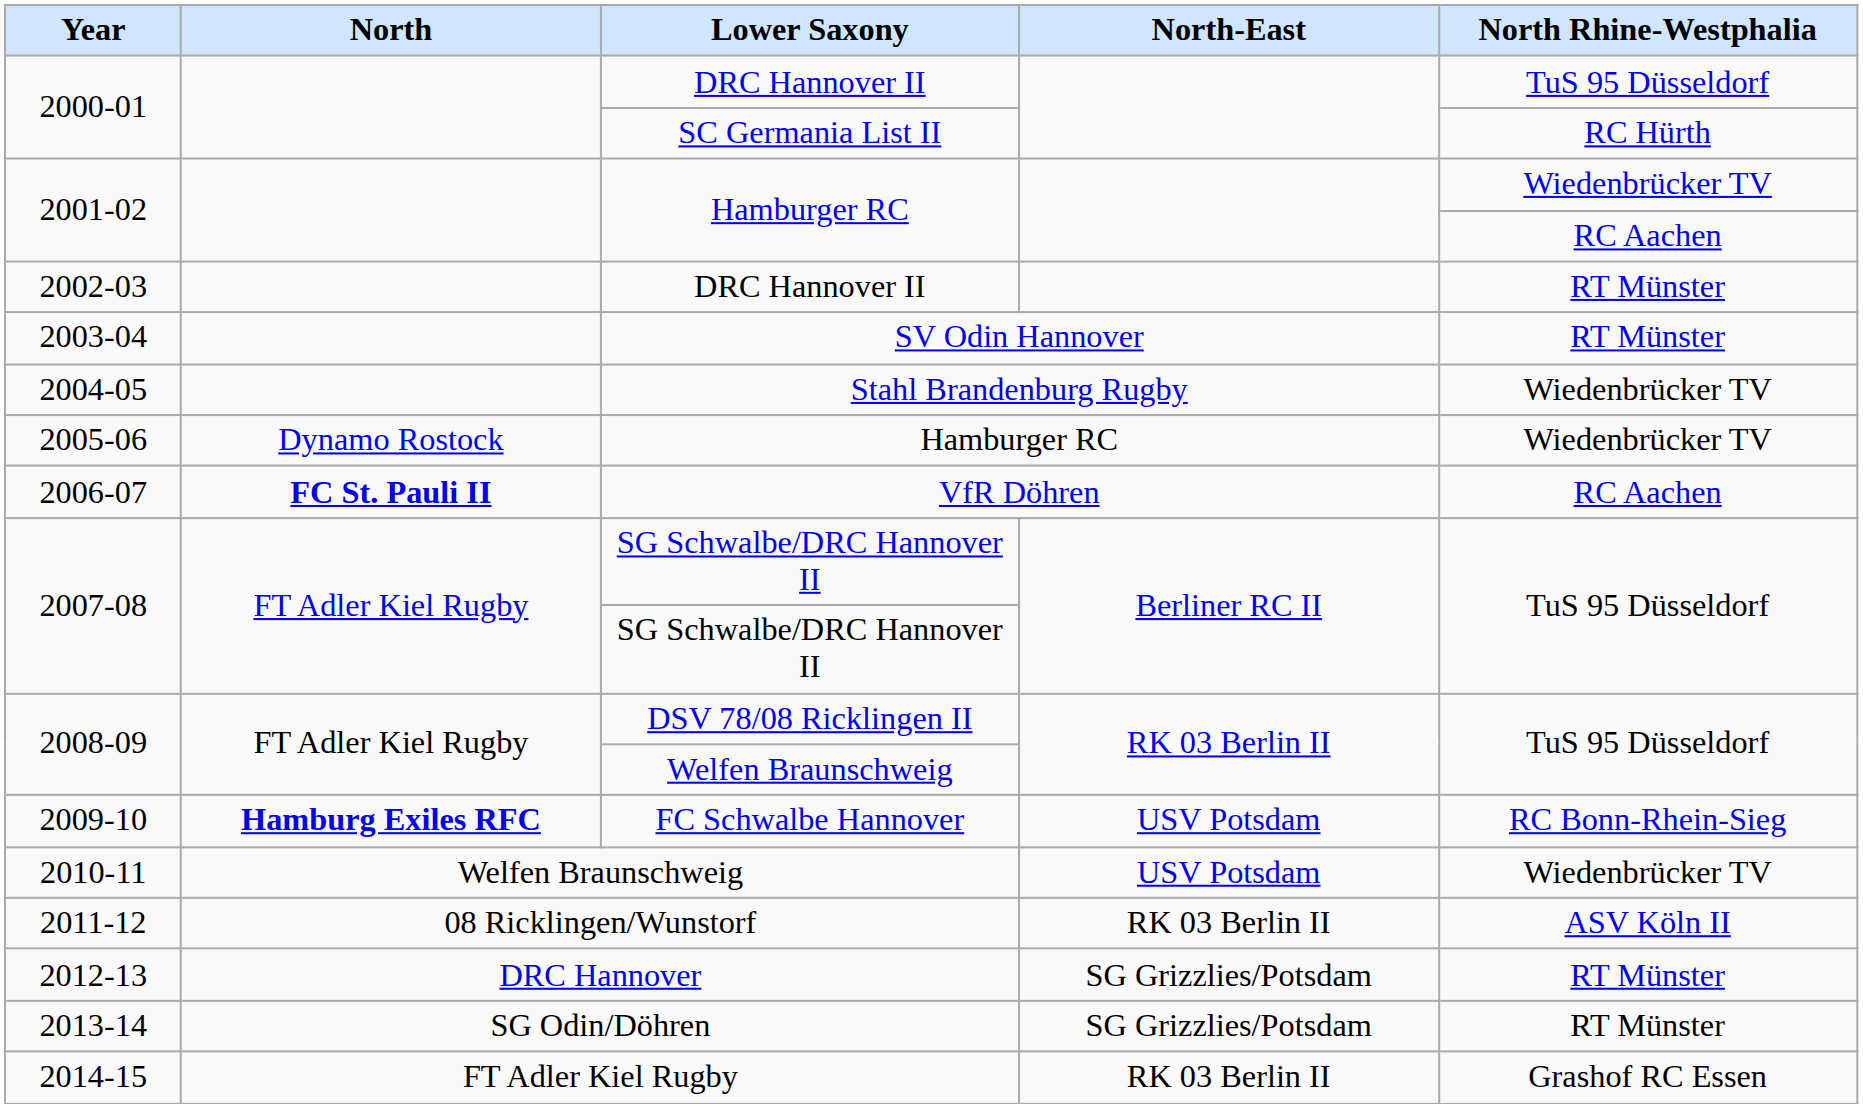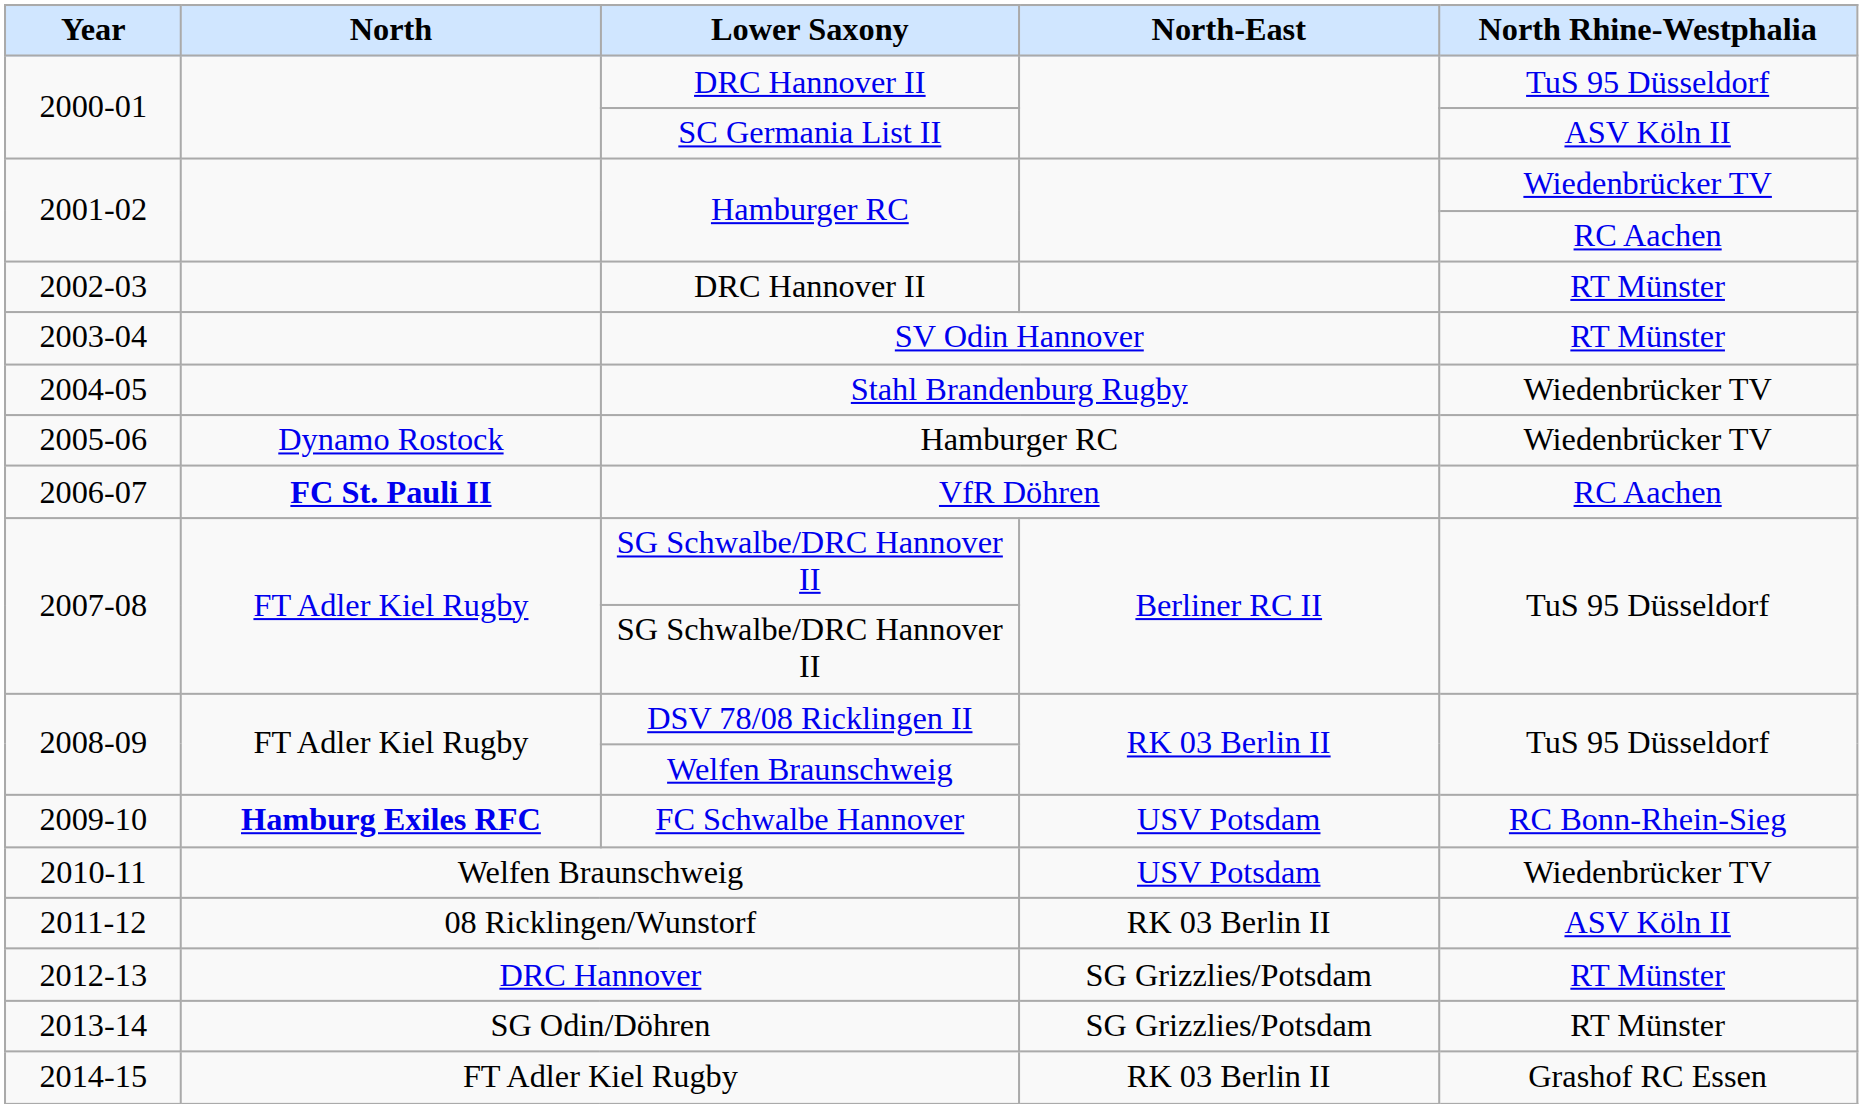2000-01 / SC Germania List II | North Rhine-Westphalia: RC Hürth -> ASV Köln II
